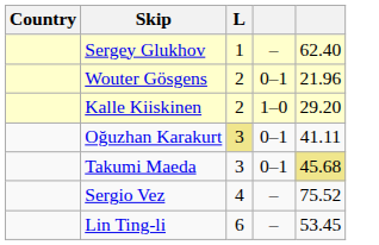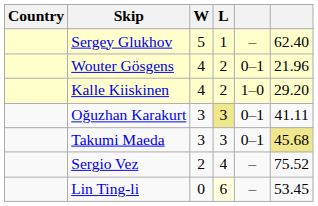+ column: W | 5 | 4 | 4 | 3 | 3 | 2 | 0
Lin Ting-li | L: no background -> lightyellow background
